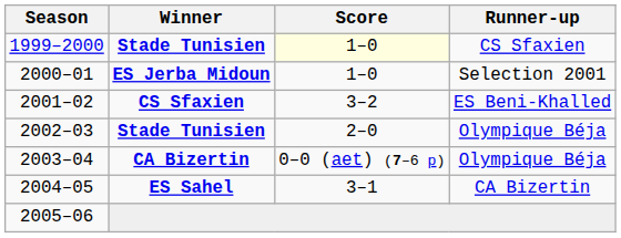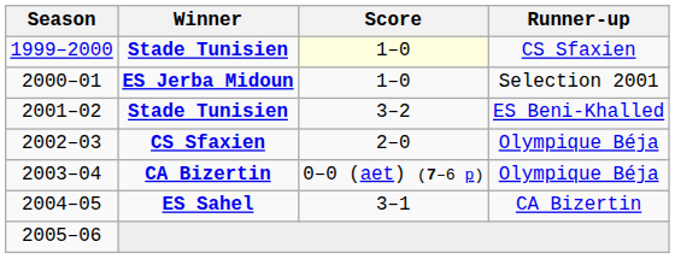2001–02 | Winner: CS Sfaxien -> Stade Tunisien
2002–03 | Winner: Stade Tunisien -> CS Sfaxien
